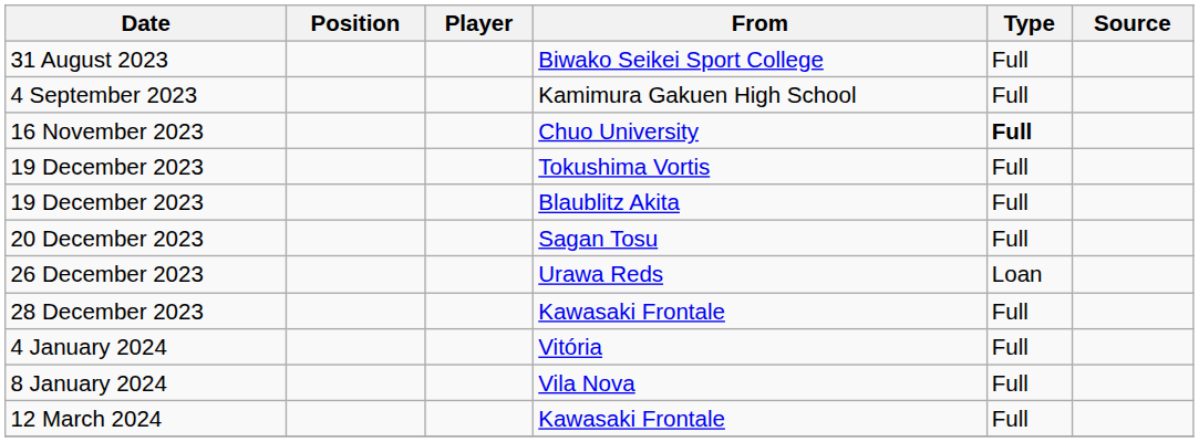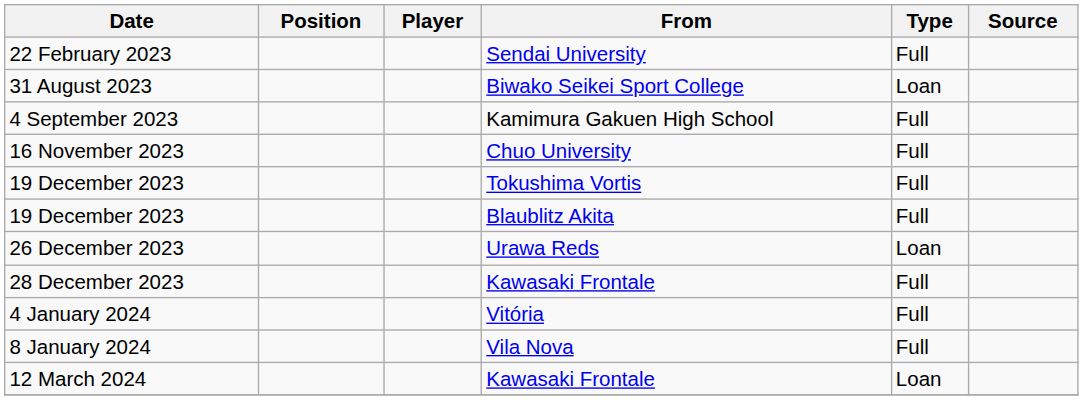+ row: 22 February 2023 | Sendai University | Full
31 August 2023 | Type: Full -> Loan
16 November 2023 | Type: bold -> normal
- row: 20 December 2023 | Sagan Tosu | Full
12 March 2024 | Type: Full -> Loan
